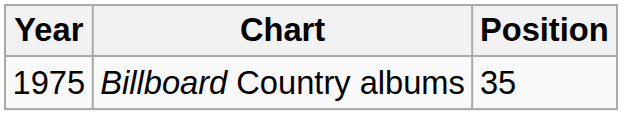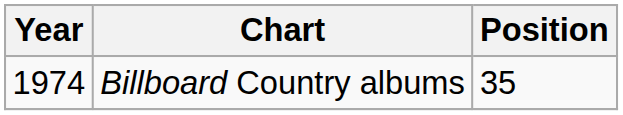Billboard Country albums | Year: 1975 -> 1974
